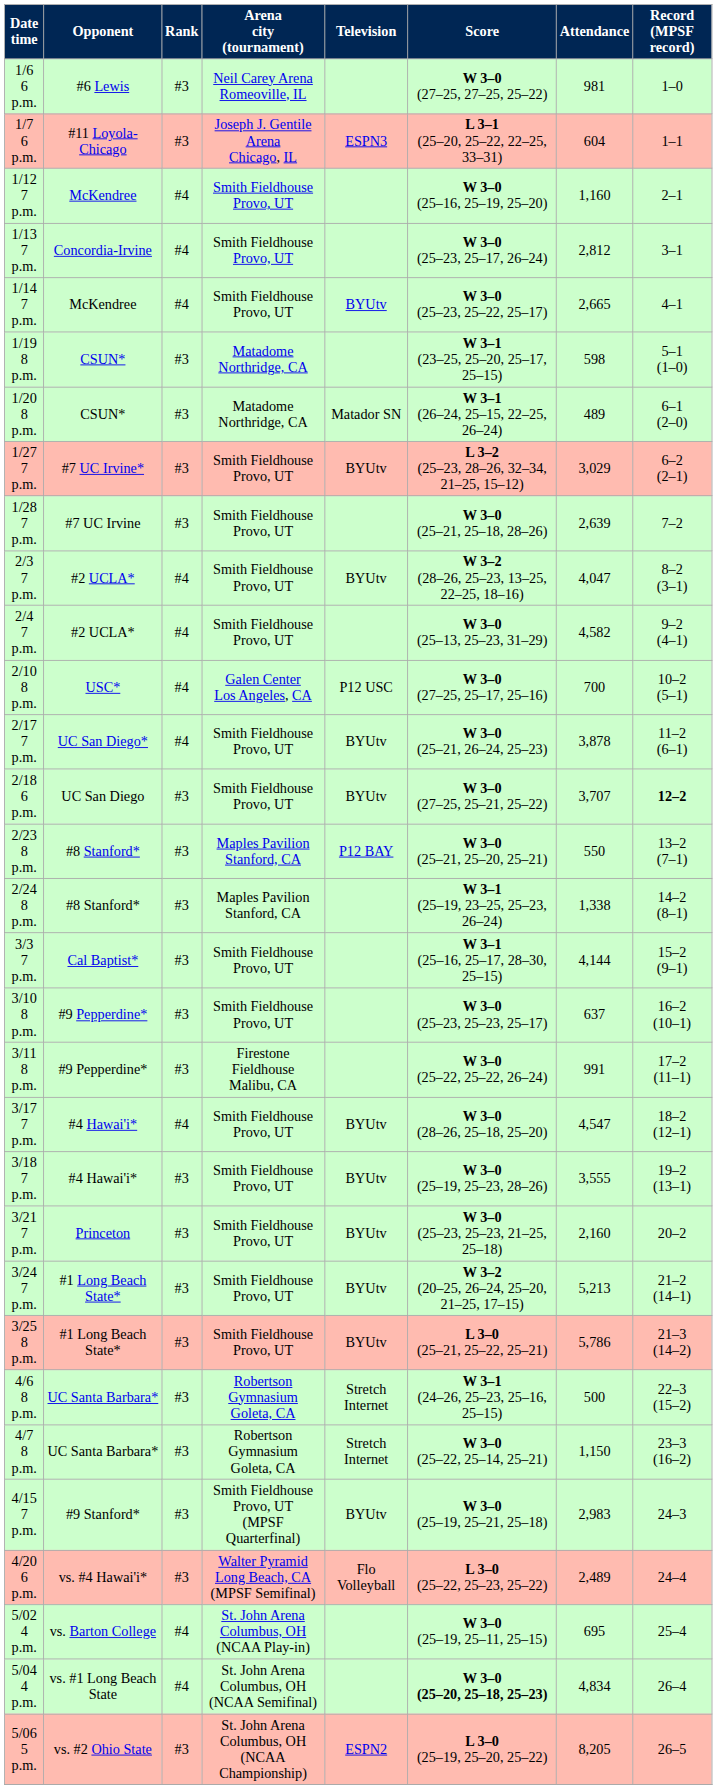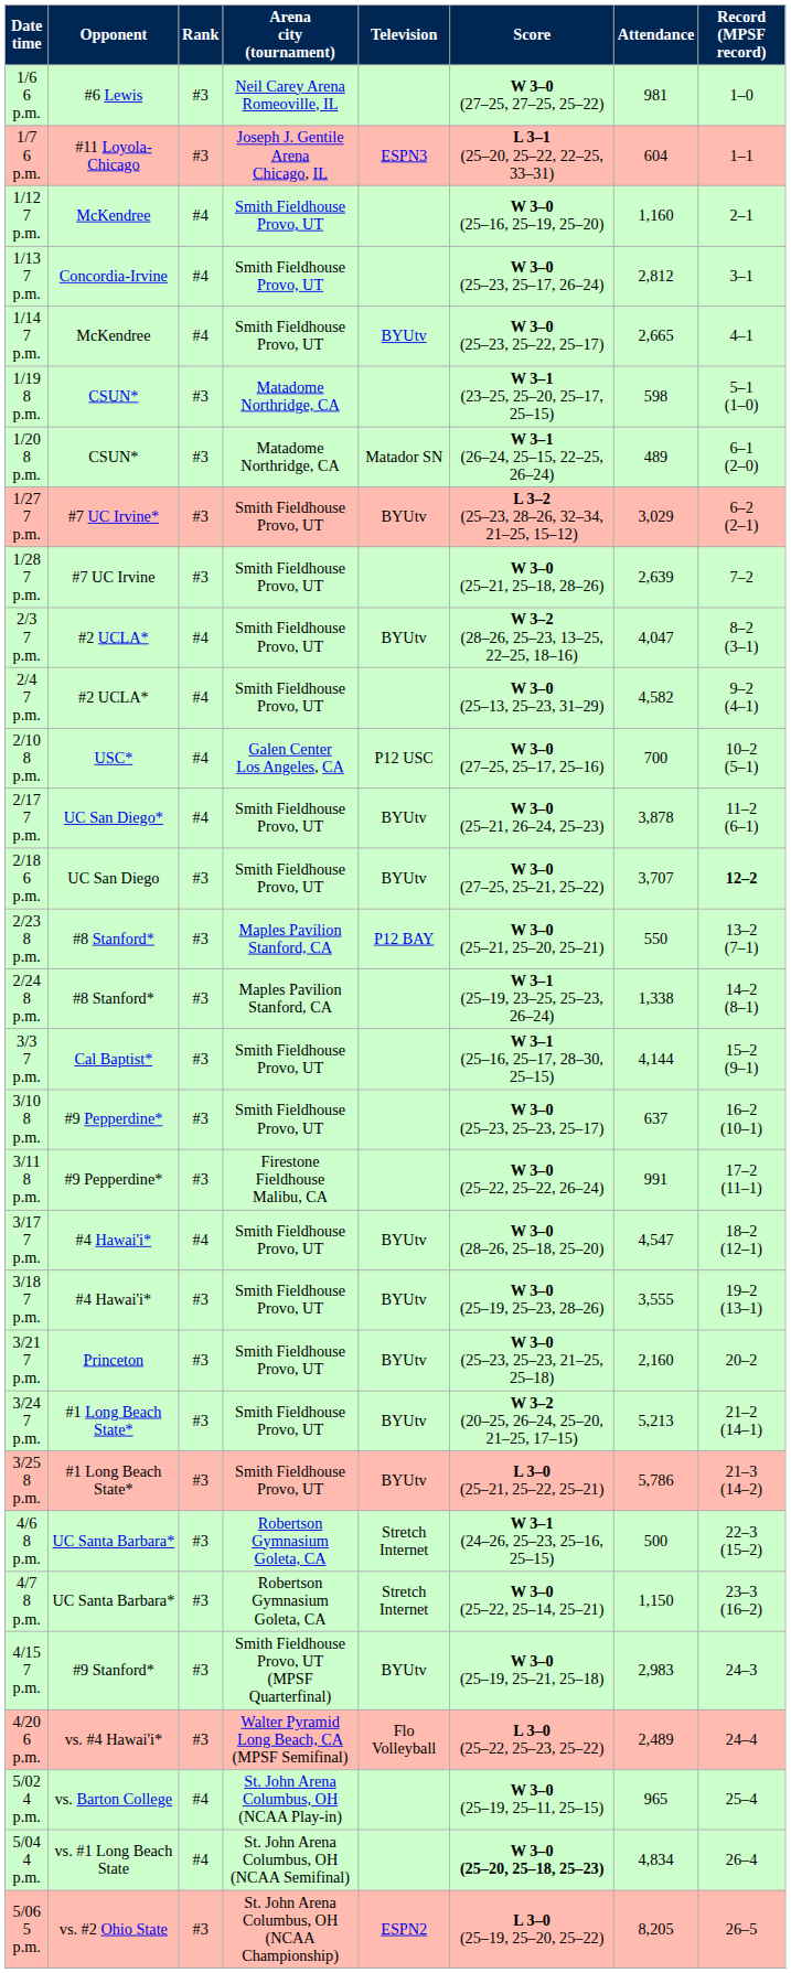5/02 4 p.m. | Attendance: 695 -> 965
